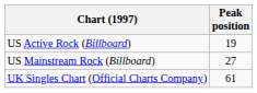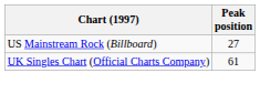- row: US Active Rock (Billboard) | 19
